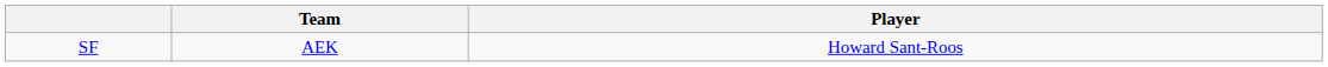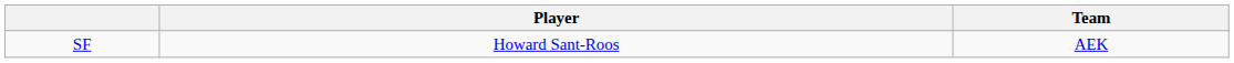columns swapped: Player <-> Team
